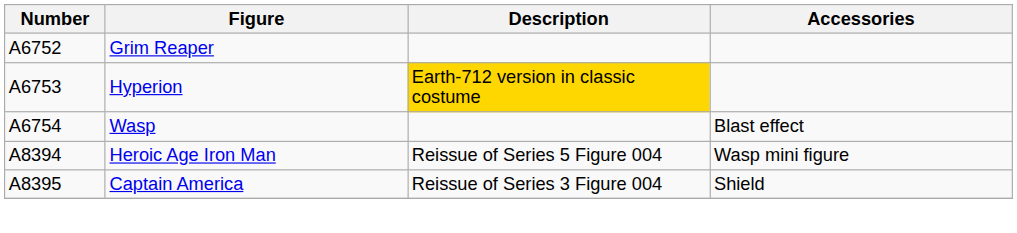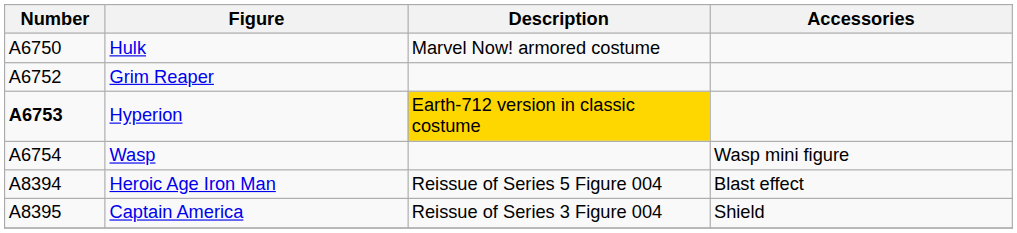+ row: A6750 | Hulk | Marvel Now! armored costume
Hyperion | Number: normal -> bold
Wasp | Accessories: Blast effect -> Wasp mini figure
Heroic Age Iron Man | Accessories: Wasp mini figure -> Blast effect
